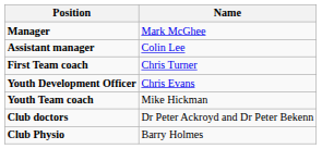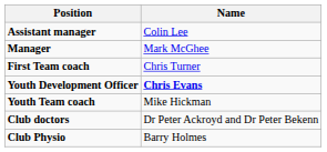rows swapped: Manager <-> Assistant manager
Youth Development Officer | Name: normal -> bold
